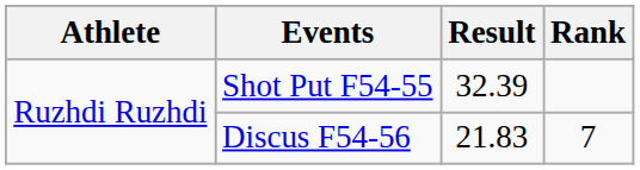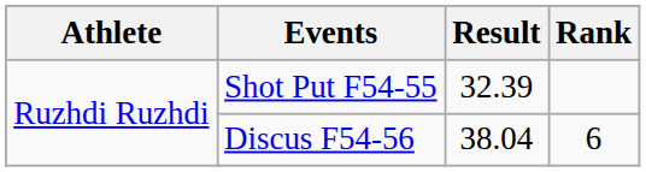Discus F54-56 | Result: 21.83 -> 38.04
Discus F54-56 | Rank: 7 -> 6
